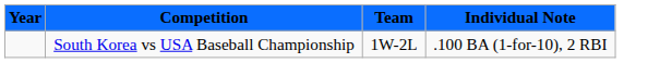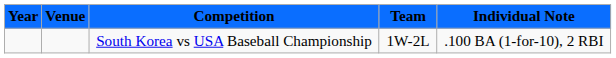+ column: Venue
